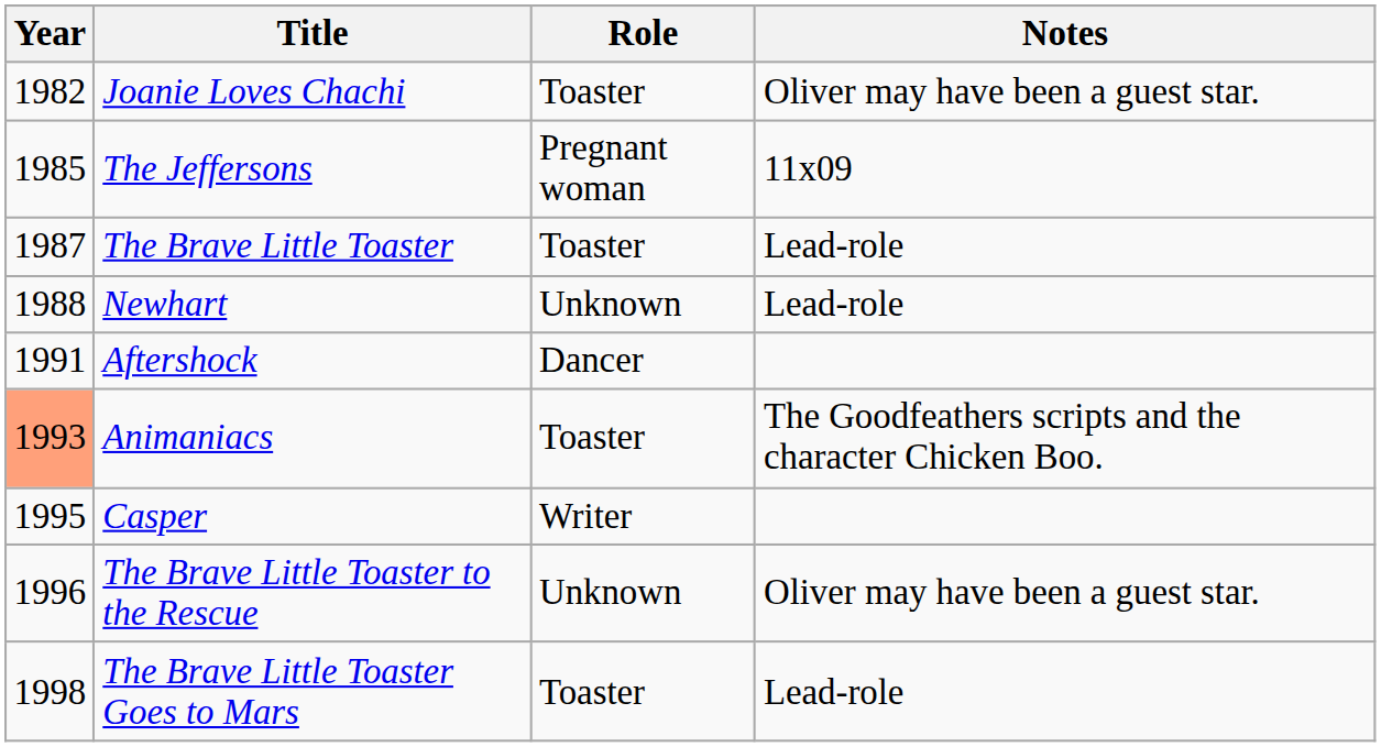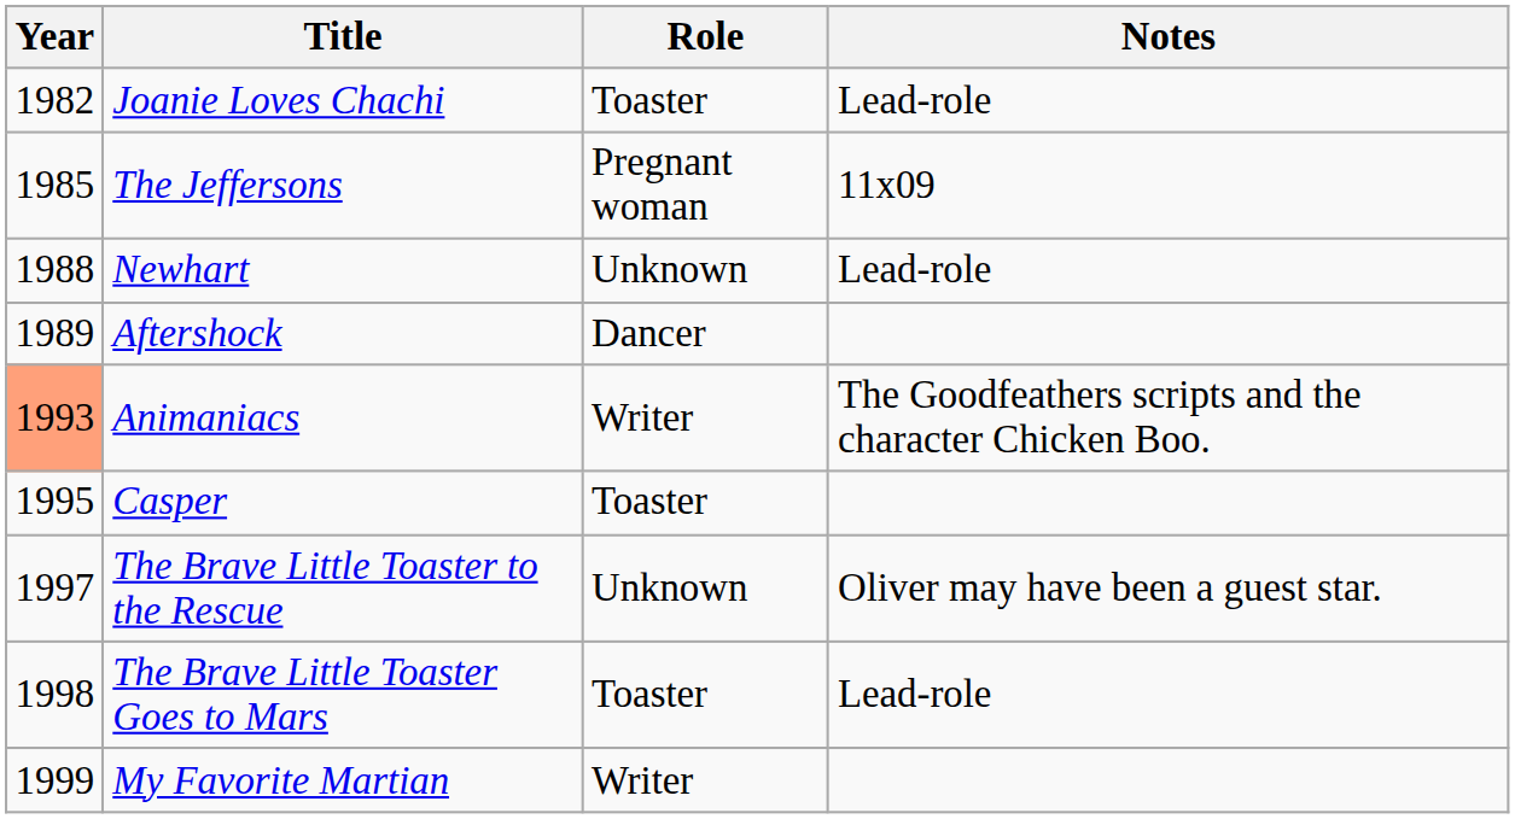Joanie Loves Chachi | Notes: Oliver may have been a guest star. -> Lead-role
- row: 1987 | The Brave Little Toaster | Toaster | Lead-role
Aftershock | Year: 1991 -> 1989
Animaniacs | Role: Toaster -> Writer
Casper | Role: Writer -> Toaster
The Brave Little Toaster to the Rescue | Year: 1996 -> 1997
+ row: 1999 | My Favorite Martian | Writer
